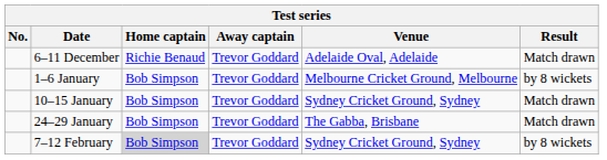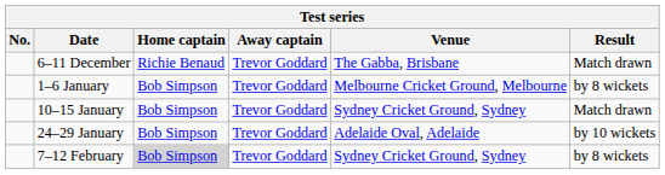6–11 December | Venue: Adelaide Oval, Adelaide -> The Gabba, Brisbane
24–29 January | Venue: The Gabba, Brisbane -> Adelaide Oval, Adelaide
24–29 January | Result: Match drawn -> by 10 wickets
